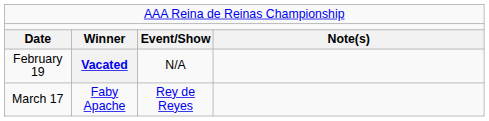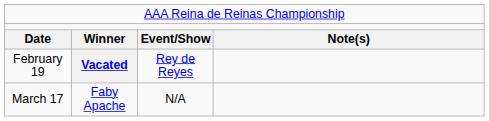February 19 | column 3: N/A -> Rey de Reyes
March 17 | column 3: Rey de Reyes -> N/A
